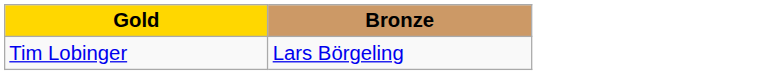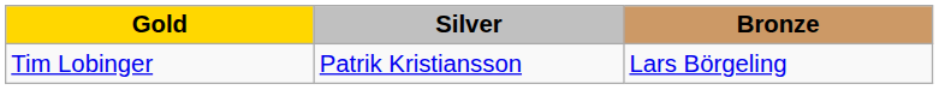+ column: Silver | Patrik Kristiansson
